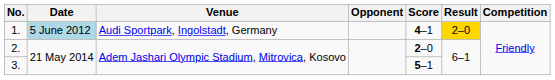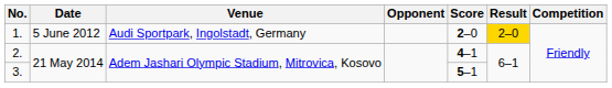1. | Date: lightblue background -> no background
1. | Score: 4–1 -> 2–0
2. | Score: 2–0 -> 4–1
